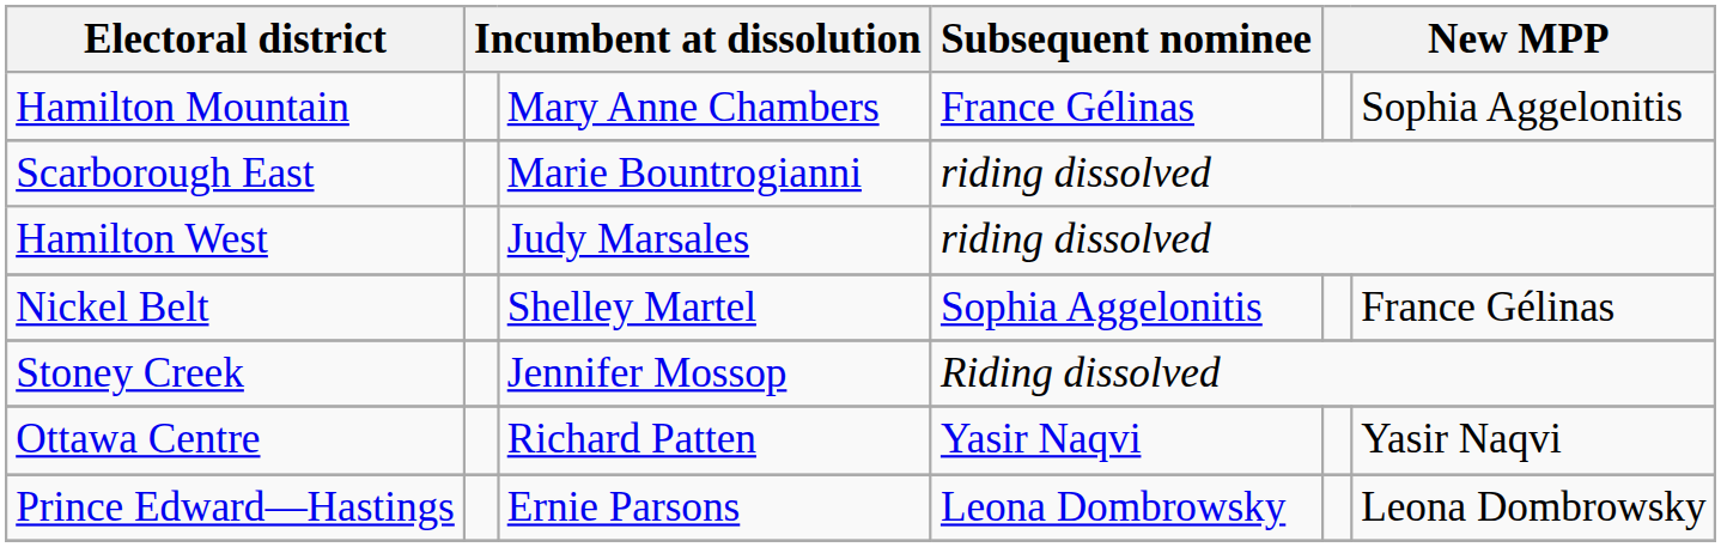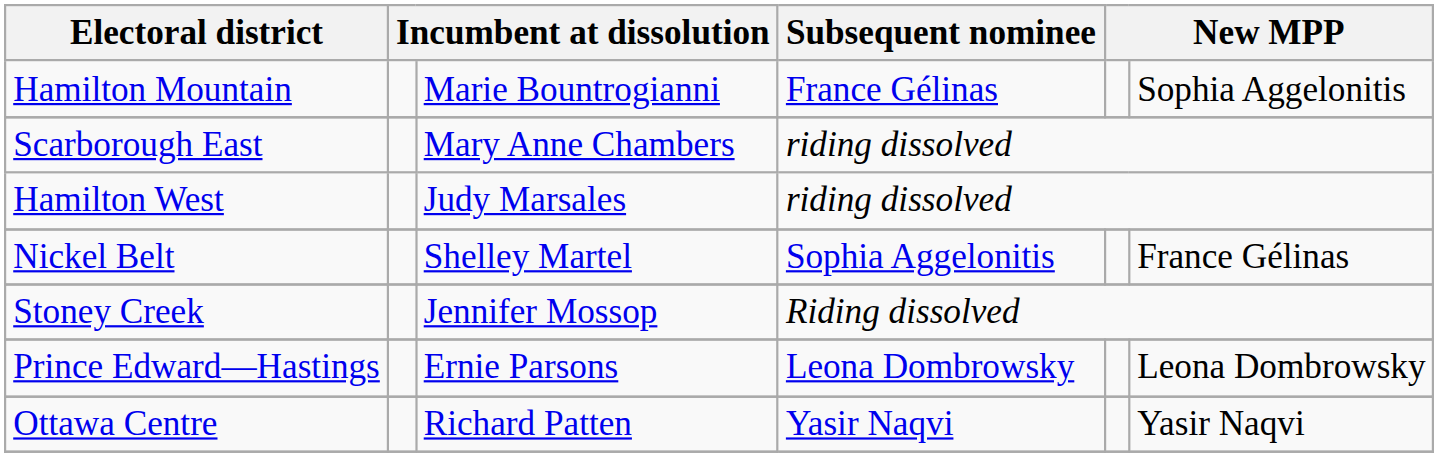Hamilton Mountain | column 3: Mary Anne Chambers -> Marie Bountrogianni
Scarborough East | column 3: Marie Bountrogianni -> Mary Anne Chambers
rows swapped: Prince Edward—Hastings <-> Ottawa Centre
